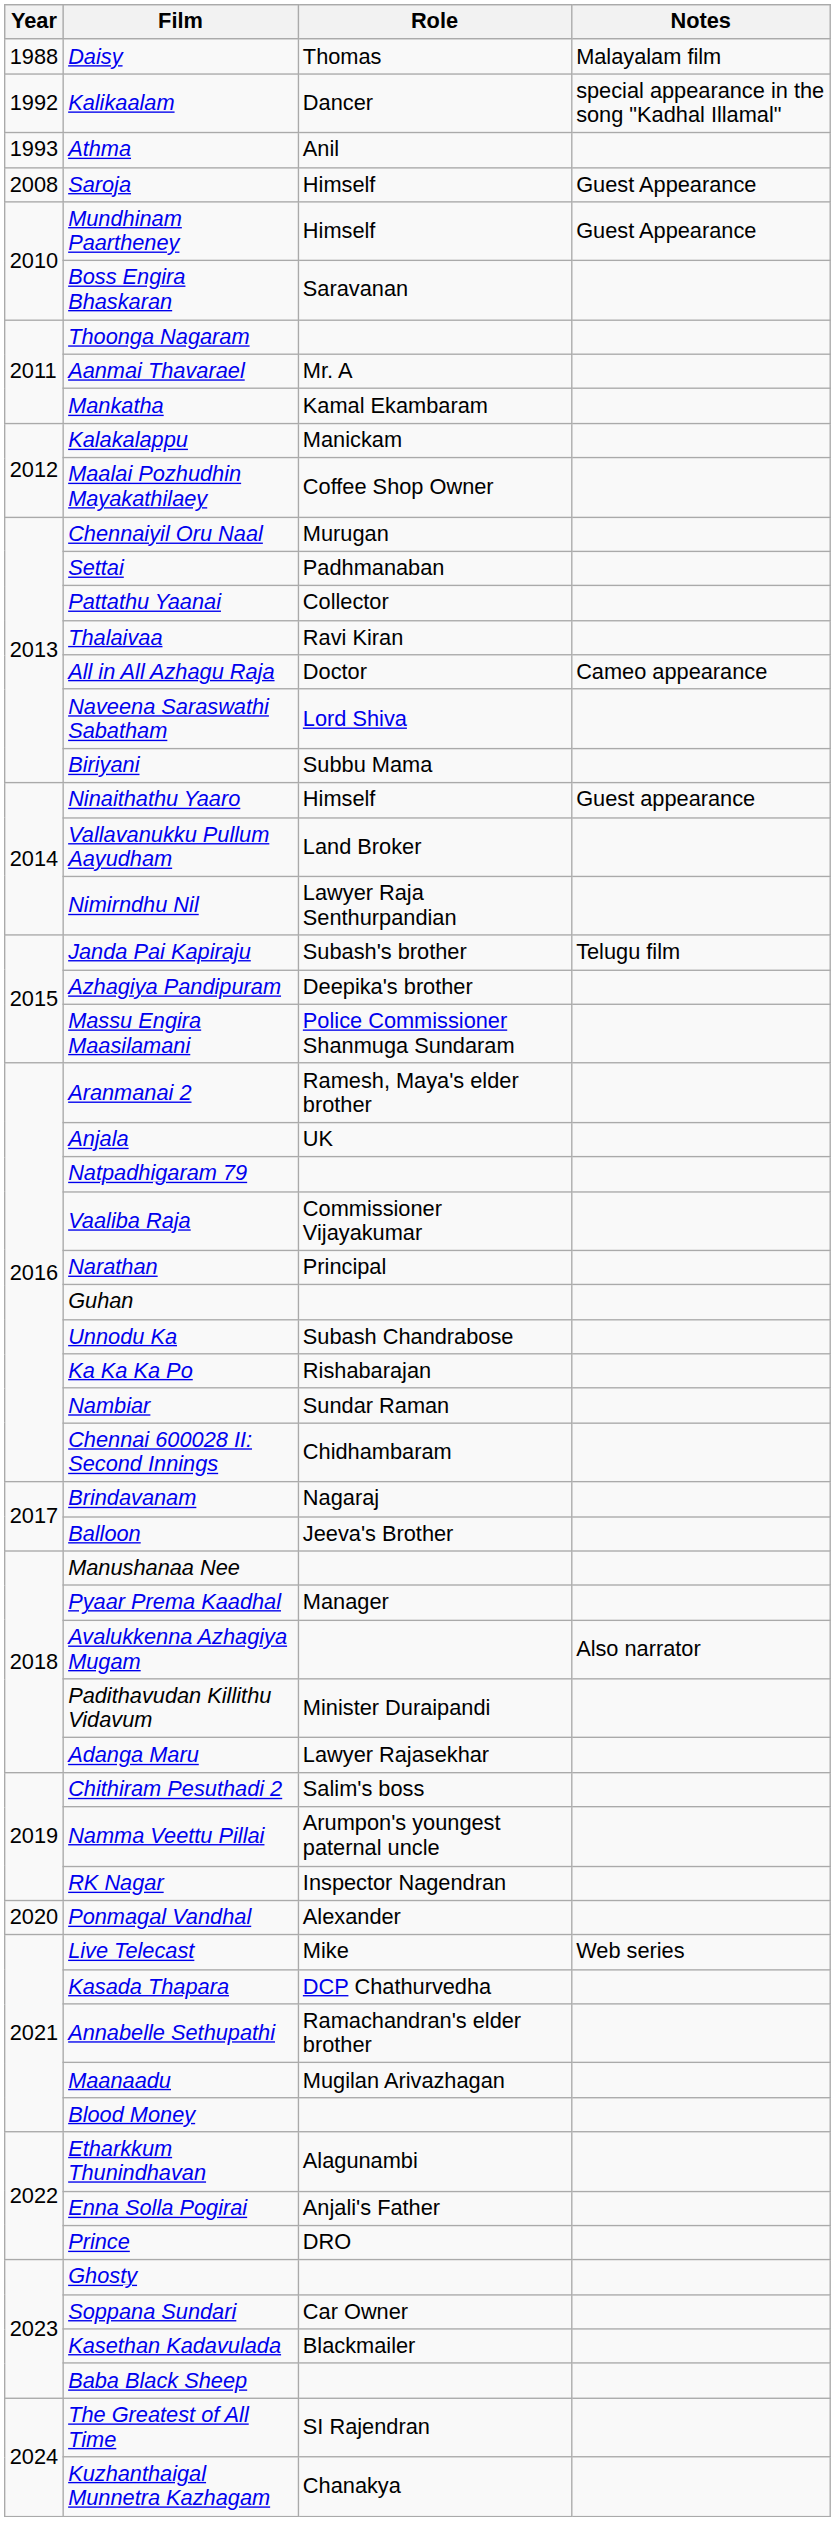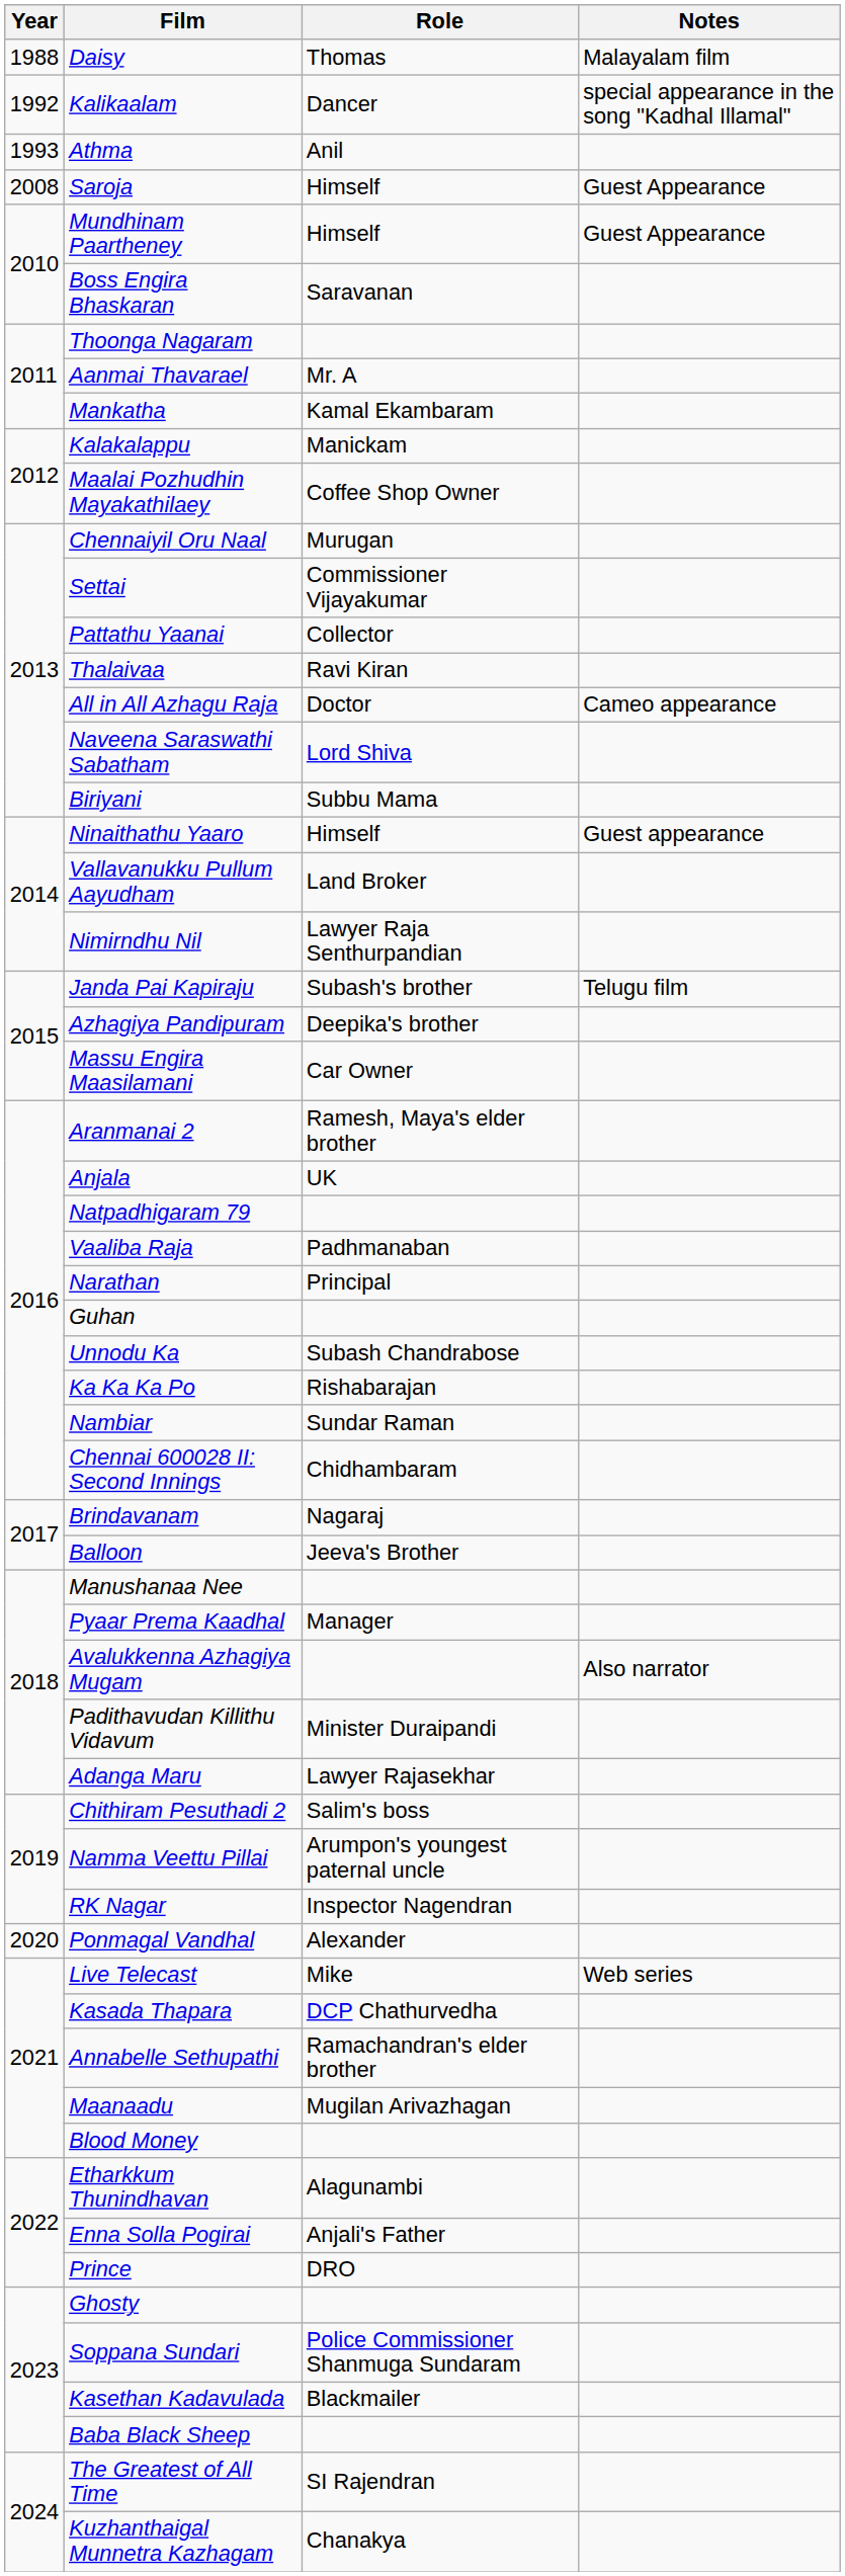Settai | Role: Padhmanaban -> Commissioner Vijayakumar
Massu Engira Maasilamani | Role: Police Commissioner Shanmuga Sundaram -> Car Owner
Vaaliba Raja | Role: Commissioner Vijayakumar -> Padhmanaban
Soppana Sundari | Role: Car Owner -> Police Commissioner Shanmuga Sundaram
